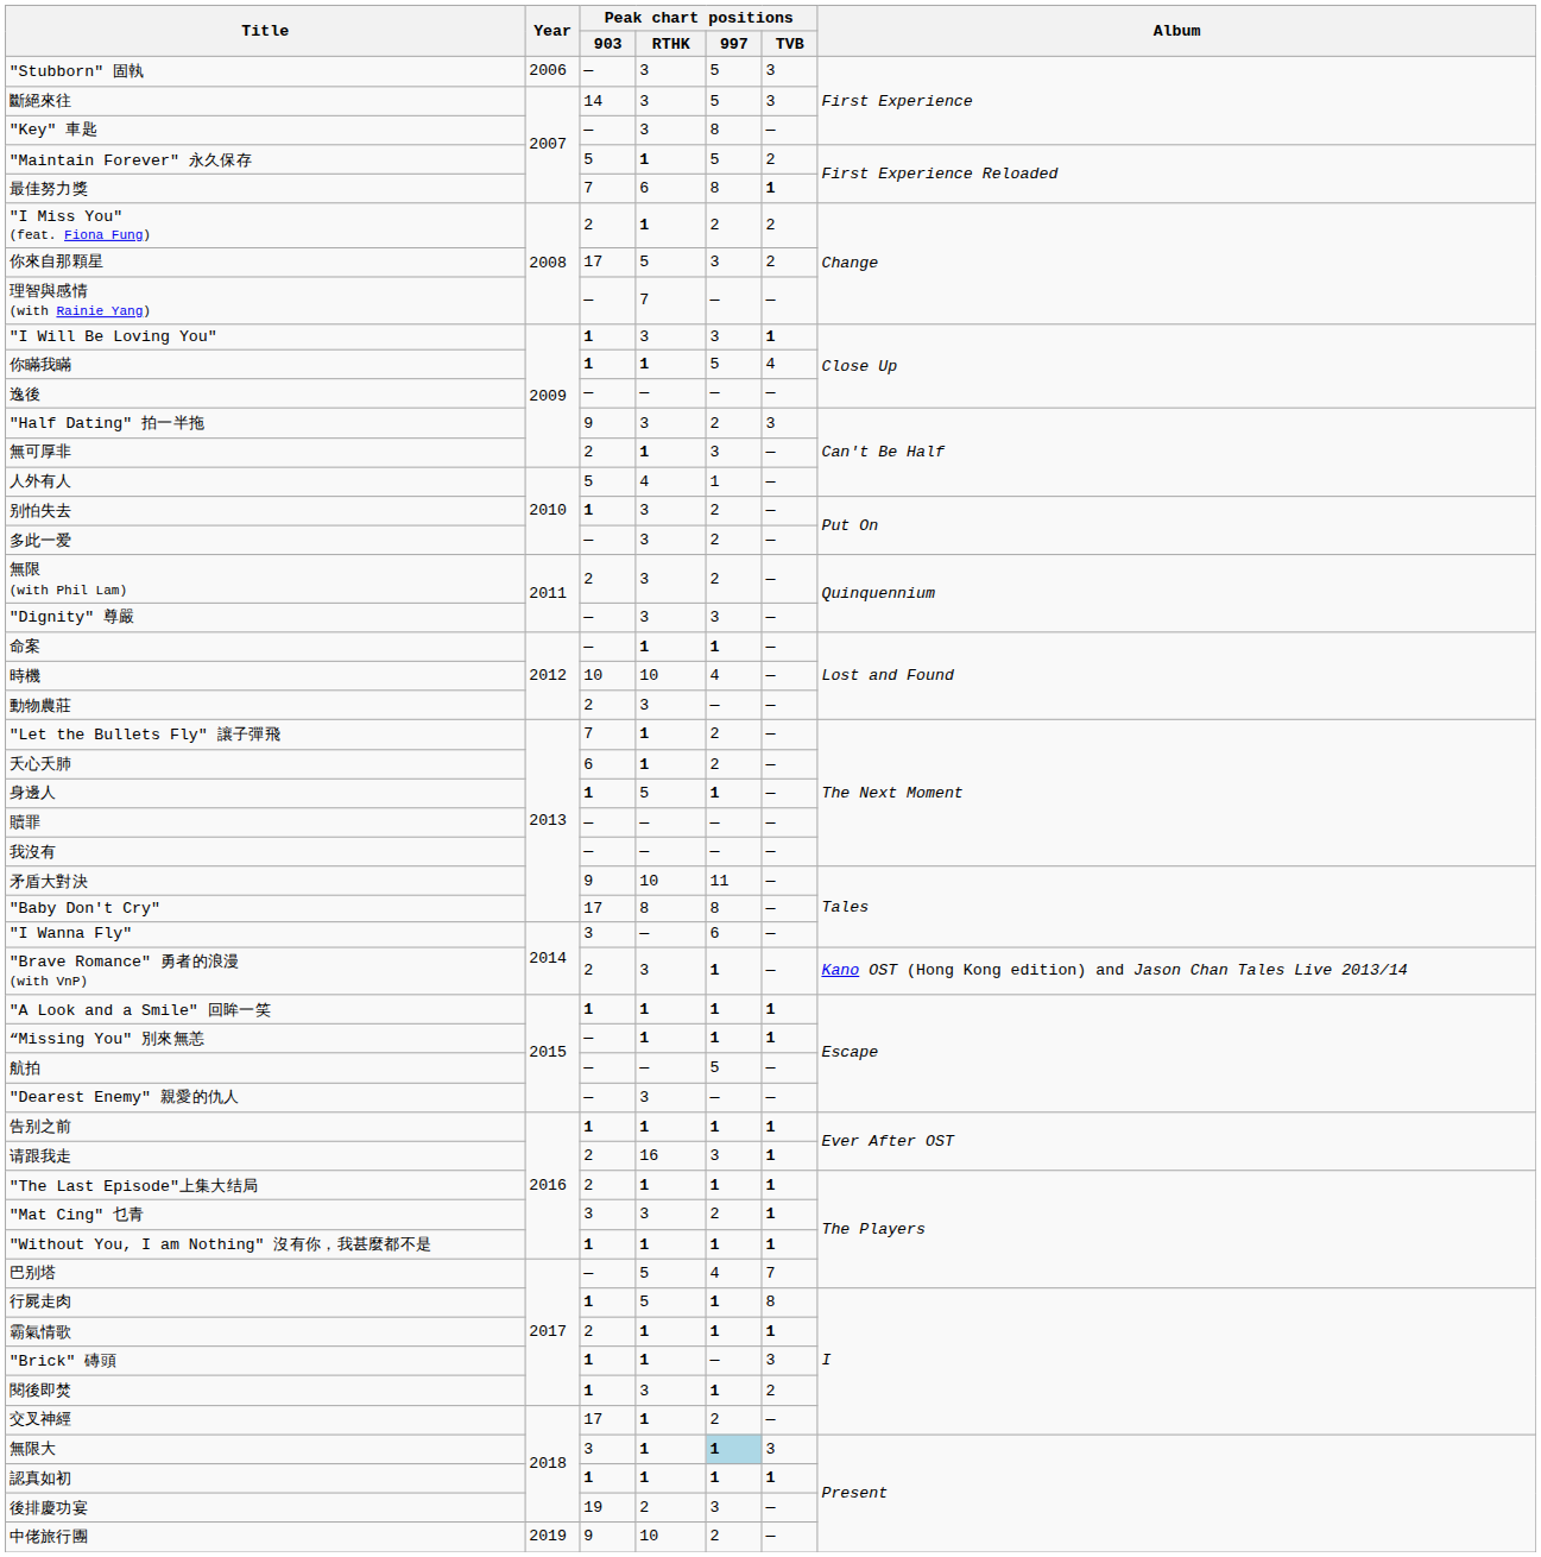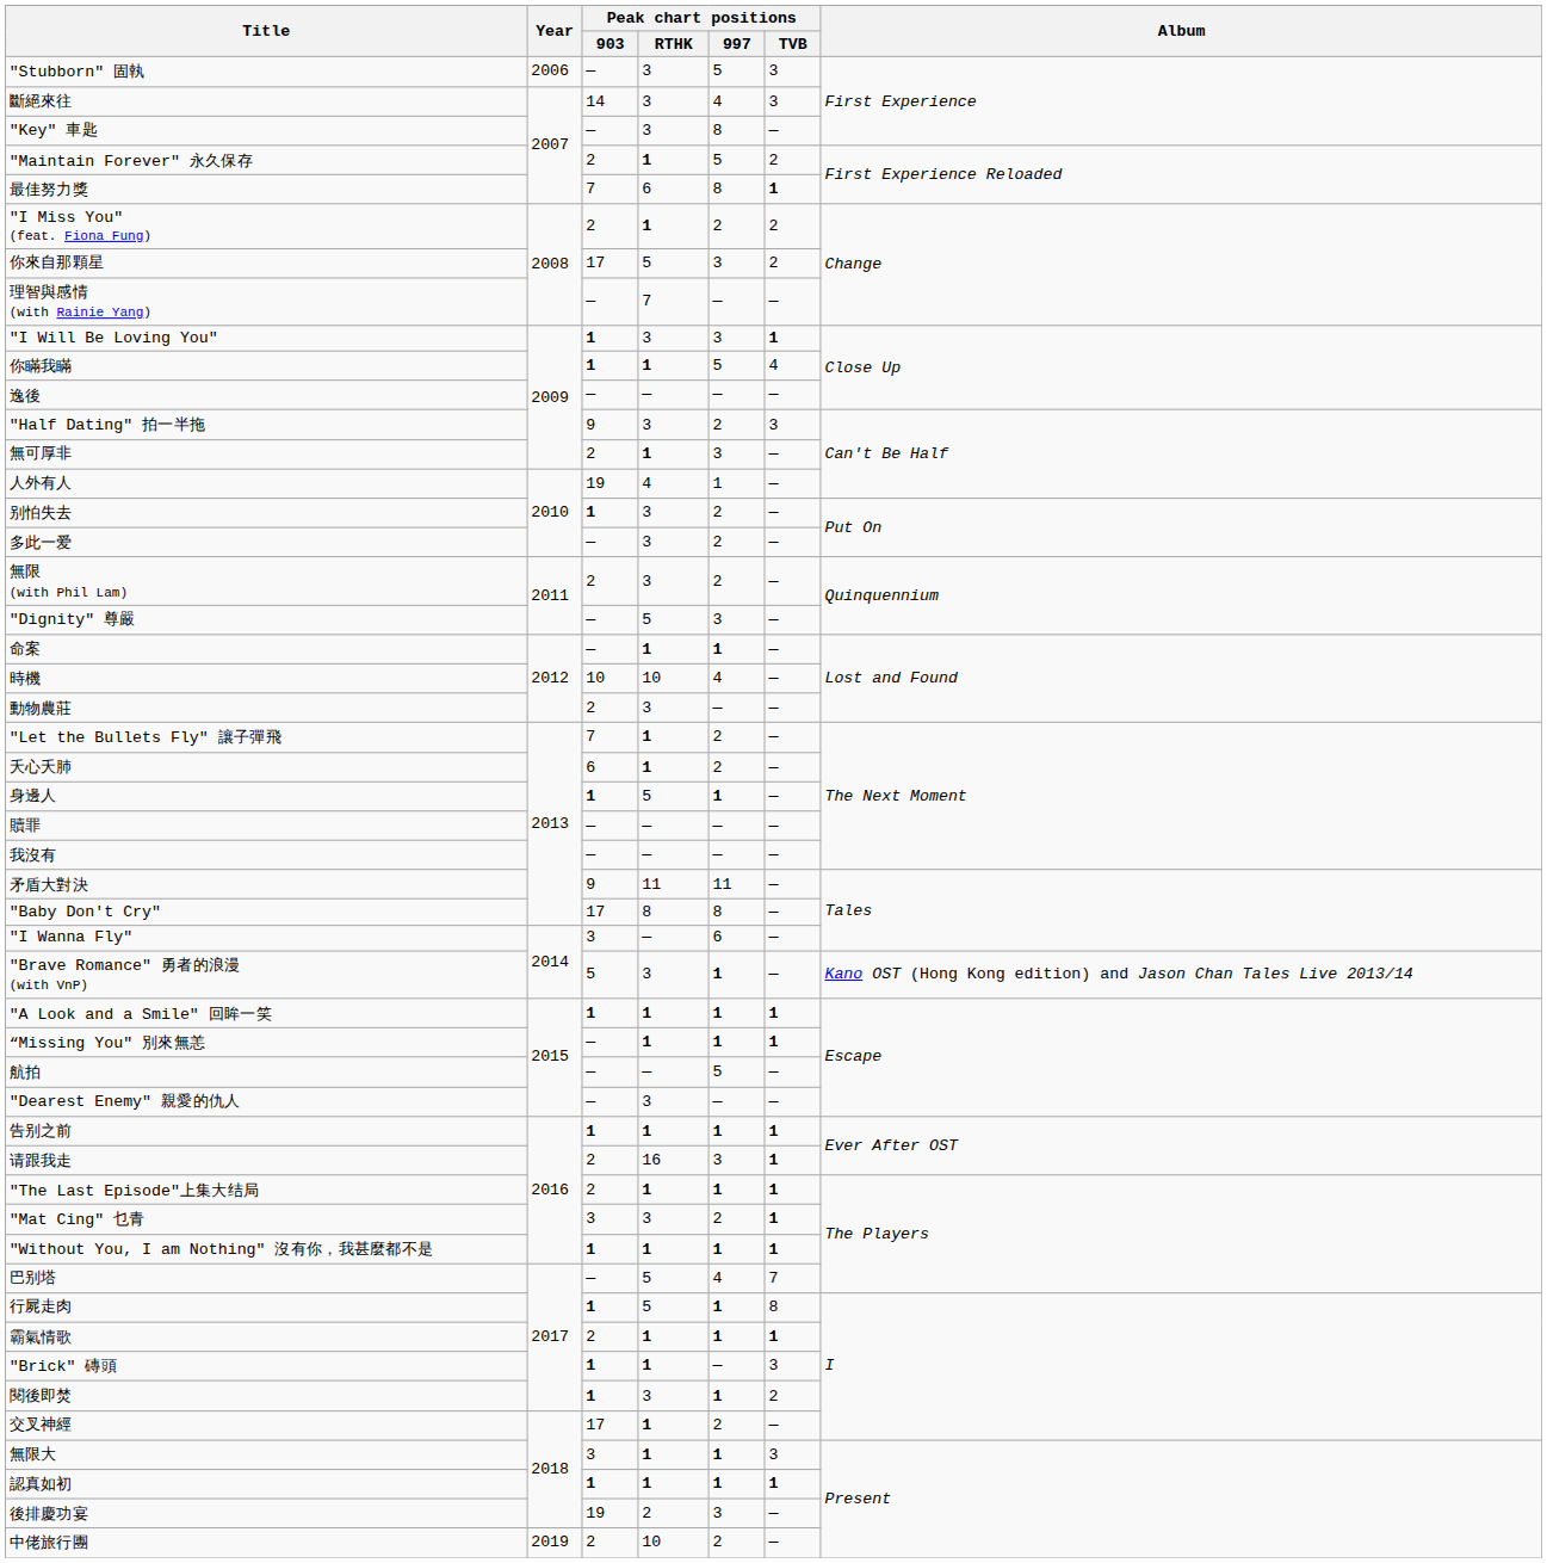斷絕來往 | Peak chart positions / 997: 5 -> 4
"Maintain Forever" 永久保存 | Peak chart positions / 903: 5 -> 2
人外有人 | Peak chart positions / 903: 5 -> 19
"Dignity" 尊嚴 | Peak chart positions / RTHK: 3 -> 5
矛盾大對決 | Peak chart positions / RTHK: 10 -> 11
"Brave Romance" 勇者的浪漫 (with VnP) | Peak chart positions / 903: 2 -> 5
無限大 | Peak chart positions / 997: lightblue background -> no background
中佬旅行團 | Peak chart positions / 903: 9 -> 2
